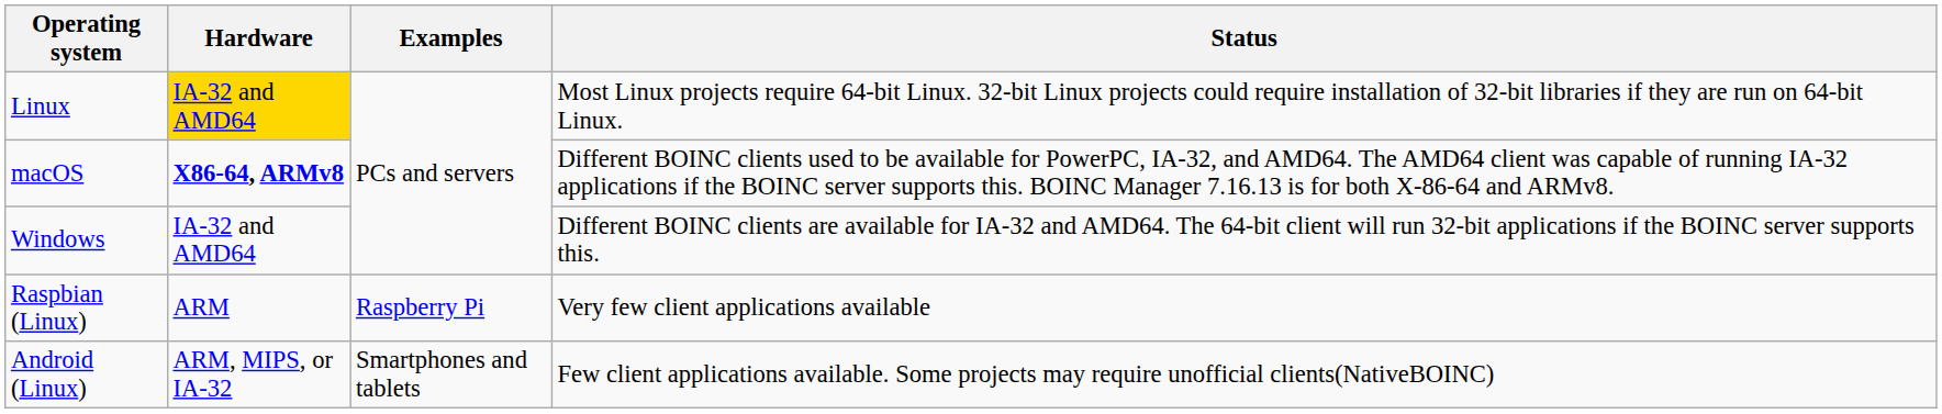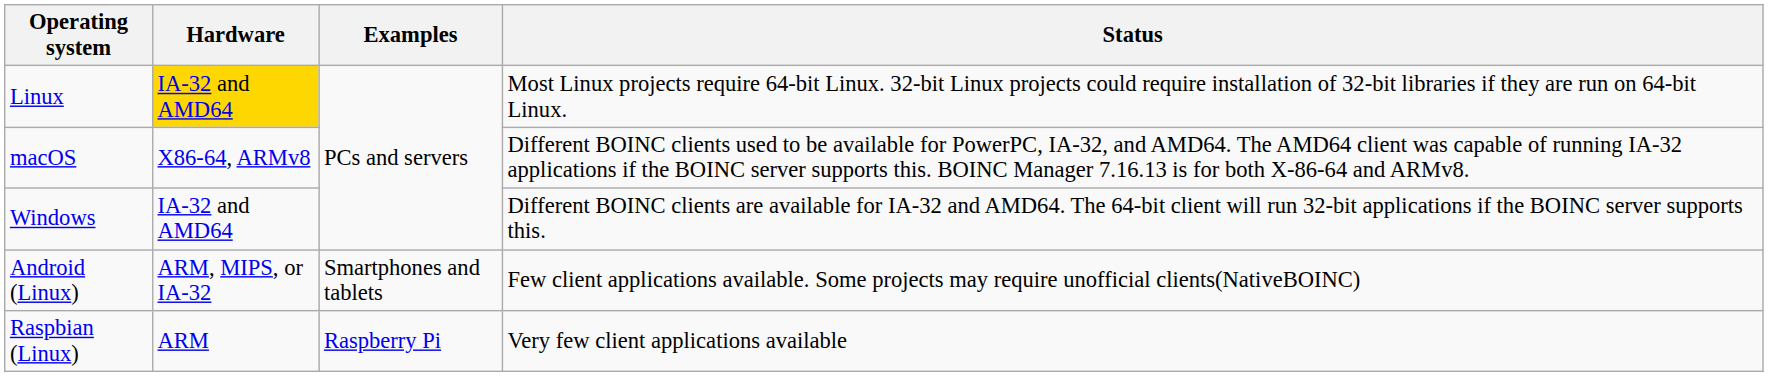macOS | Hardware: bold -> normal
rows swapped: Raspbian (Linux) <-> Android (Linux)
